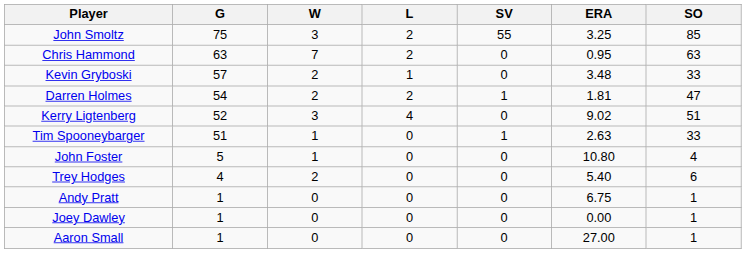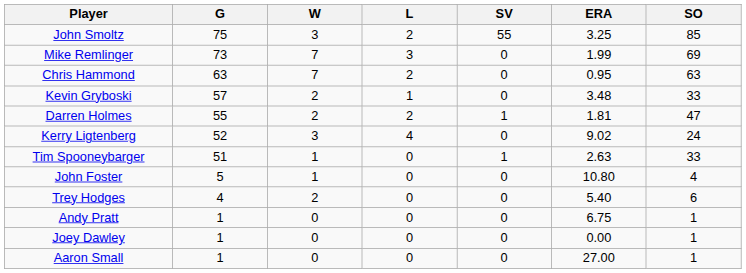+ row: Mike Remlinger | 73 | 7 | 3 | 0 | 1.99 | 69
Darren Holmes | G: 54 -> 55
Kerry Ligtenberg | SO: 51 -> 24
